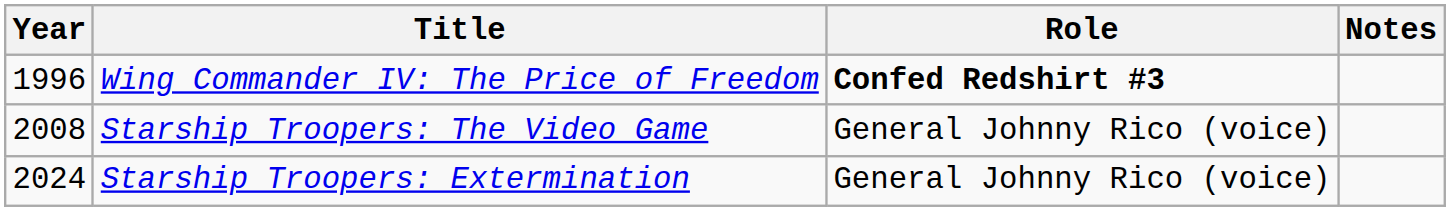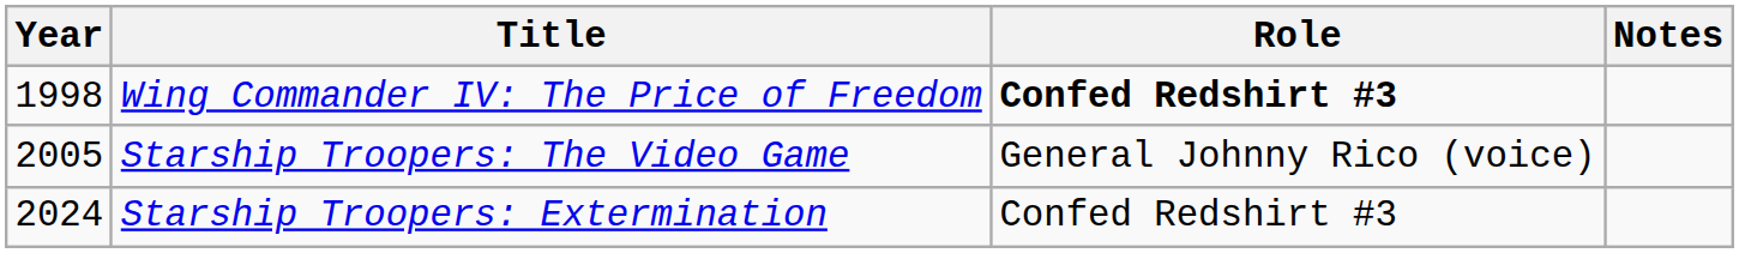Wing Commander IV: The Price of Freedom | Year: 1996 -> 1998
Starship Troopers: The Video Game | Year: 2008 -> 2005
Starship Troopers: Extermination | Role: General Johnny Rico (voice) -> Confed Redshirt #3
